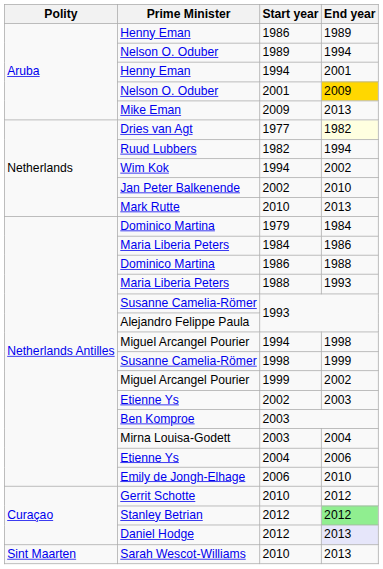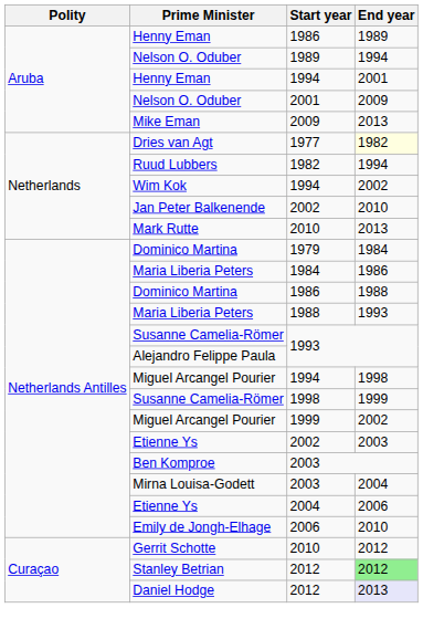Nelson O. Oduber / 2001 | End year: gold background -> no background
- row: Sint Maarten | Sarah Wescot-Williams | 2010 | 2013
